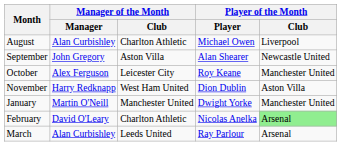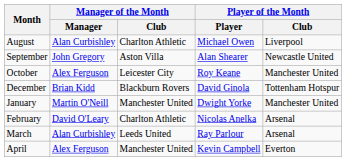- row: November | Harry Redknapp | West Ham United | Dion Dublin | Aston Villa
+ row: December | Brian Kidd | Blackburn Rovers | David Ginola | Tottenham Hotspur
February | Player of the Month / Club: lightgreen background -> no background
+ row: April | Alex Ferguson | Manchester United | Kevin Campbell | Everton
